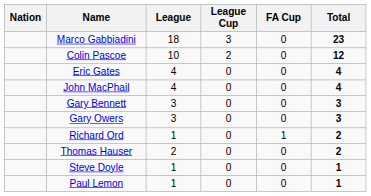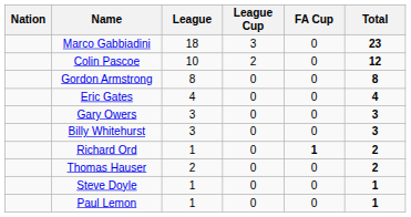+ row: Gordon Armstrong | 8 | 0 | 0 | 8
- row: John MacPhail | 4 | 0 | 0 | 4
- row: Gary Bennett | 3 | 0 | 0 | 3
+ row: Billy Whitehurst | 3 | 0 | 0 | 3
Richard Ord | FA Cup: normal -> bold
